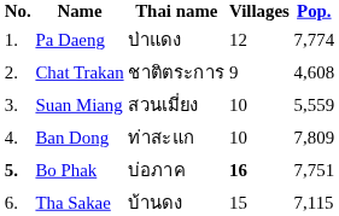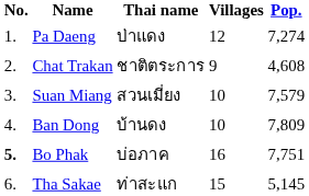Pa Daeng | Pop.: 7,774 -> 7,274
Suan Miang | Pop.: 5,559 -> 7,579
Ban Dong | Thai name: ท่าสะแก -> บ้านดง
Bo Phak | Villages: bold -> normal
Tha Sakae | Thai name: บ้านดง -> ท่าสะแก
Tha Sakae | Pop.: 7,115 -> 5,145
